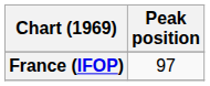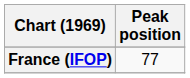France (IFOP) | Peak position: 97 -> 77
